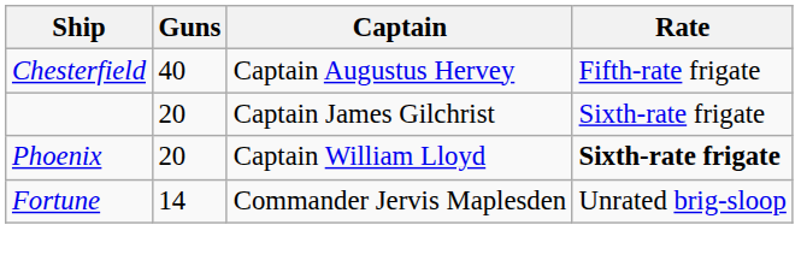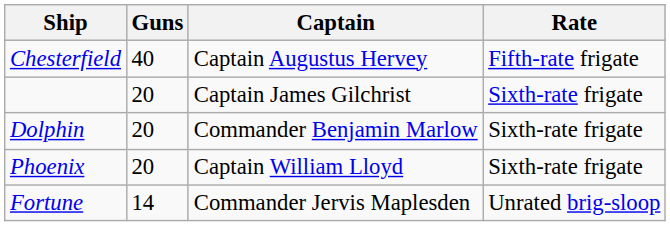+ row: Dolphin | 20 | Commander Benjamin Marlow | Sixth-rate frigate
Phoenix | Rate: bold -> normal
